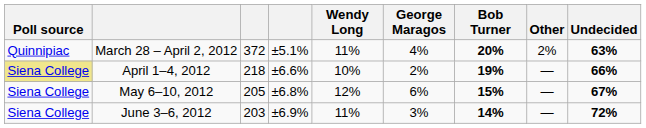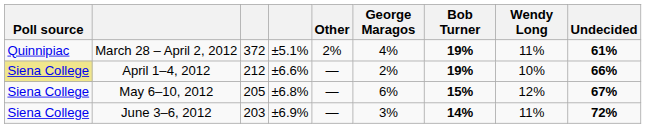columns swapped: Wendy Long <-> Other
March 28 – April 2, 2012 | Bob Turner: 20% -> 19%
March 28 – April 2, 2012 | Undecided: 63% -> 61%
April 1–4, 2012 | column 3: 218 -> 212
